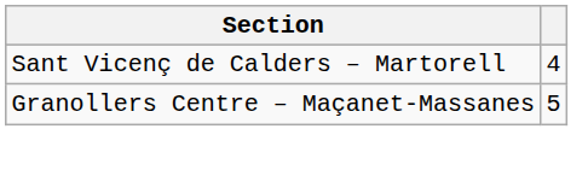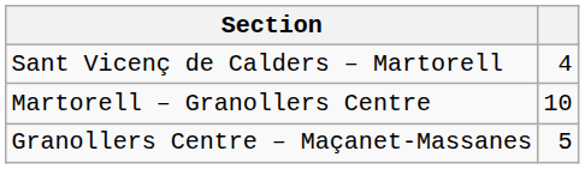+ row: Martorell – Granollers Centre | 10
